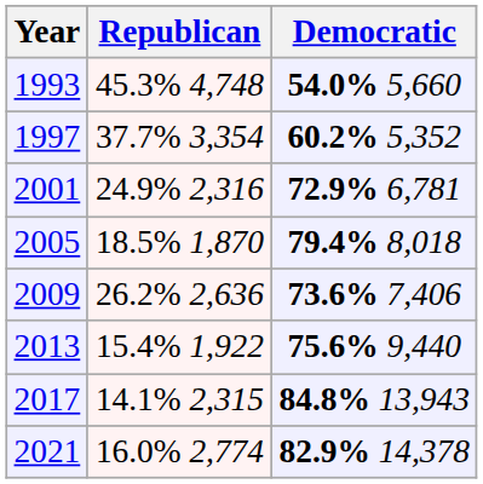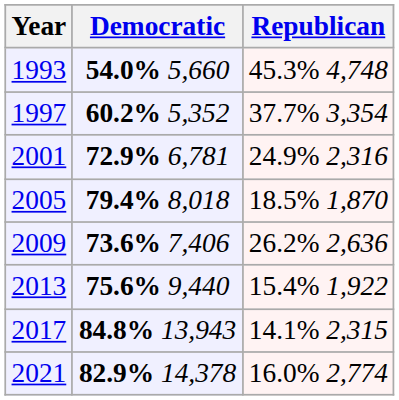columns swapped: Democratic <-> Republican
